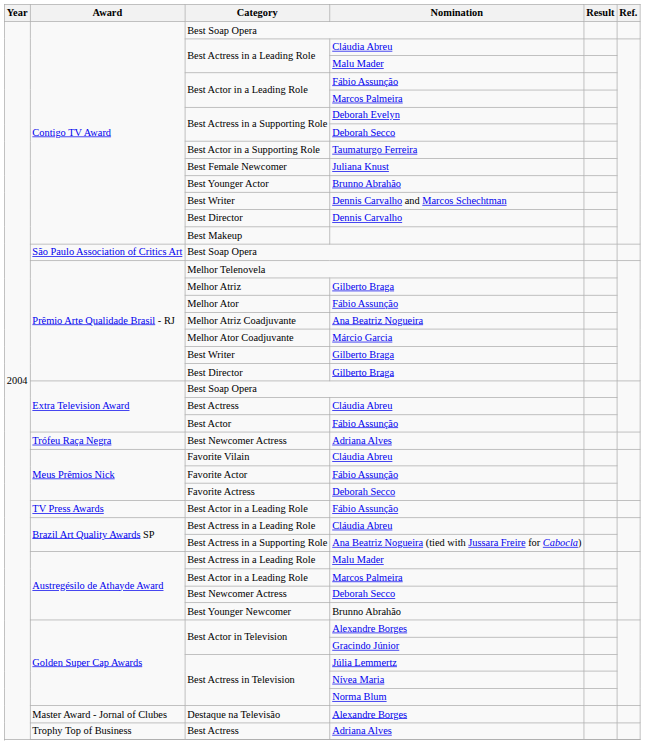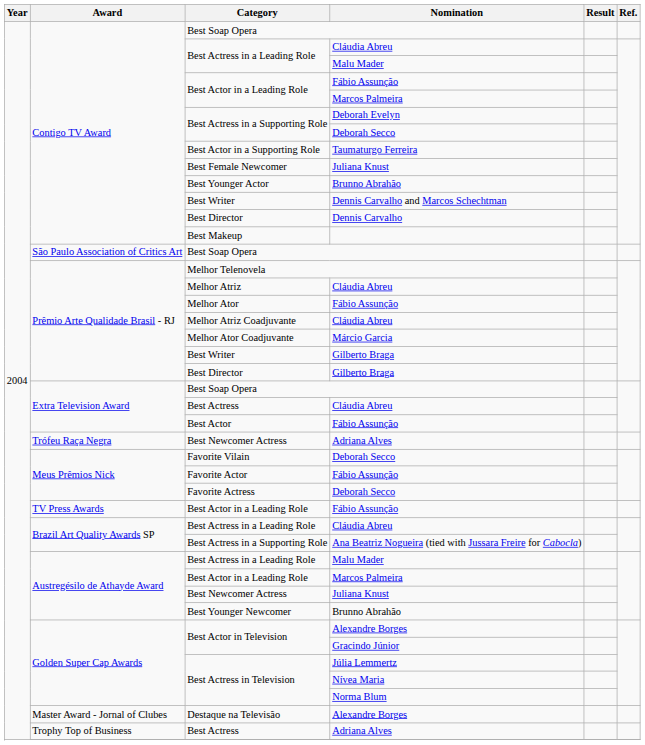Melhor Atriz | Nomination: Gilberto Braga -> Cláudia Abreu
Melhor Atriz Coadjuvante | Nomination: Ana Beatriz Nogueira -> Cláudia Abreu
Favorite Vilain | Nomination: Cláudia Abreu -> Deborah Secco
Austregésilo de Athayde Award / Best Newcomer Actress | Nomination: Deborah Secco -> Juliana Knust
